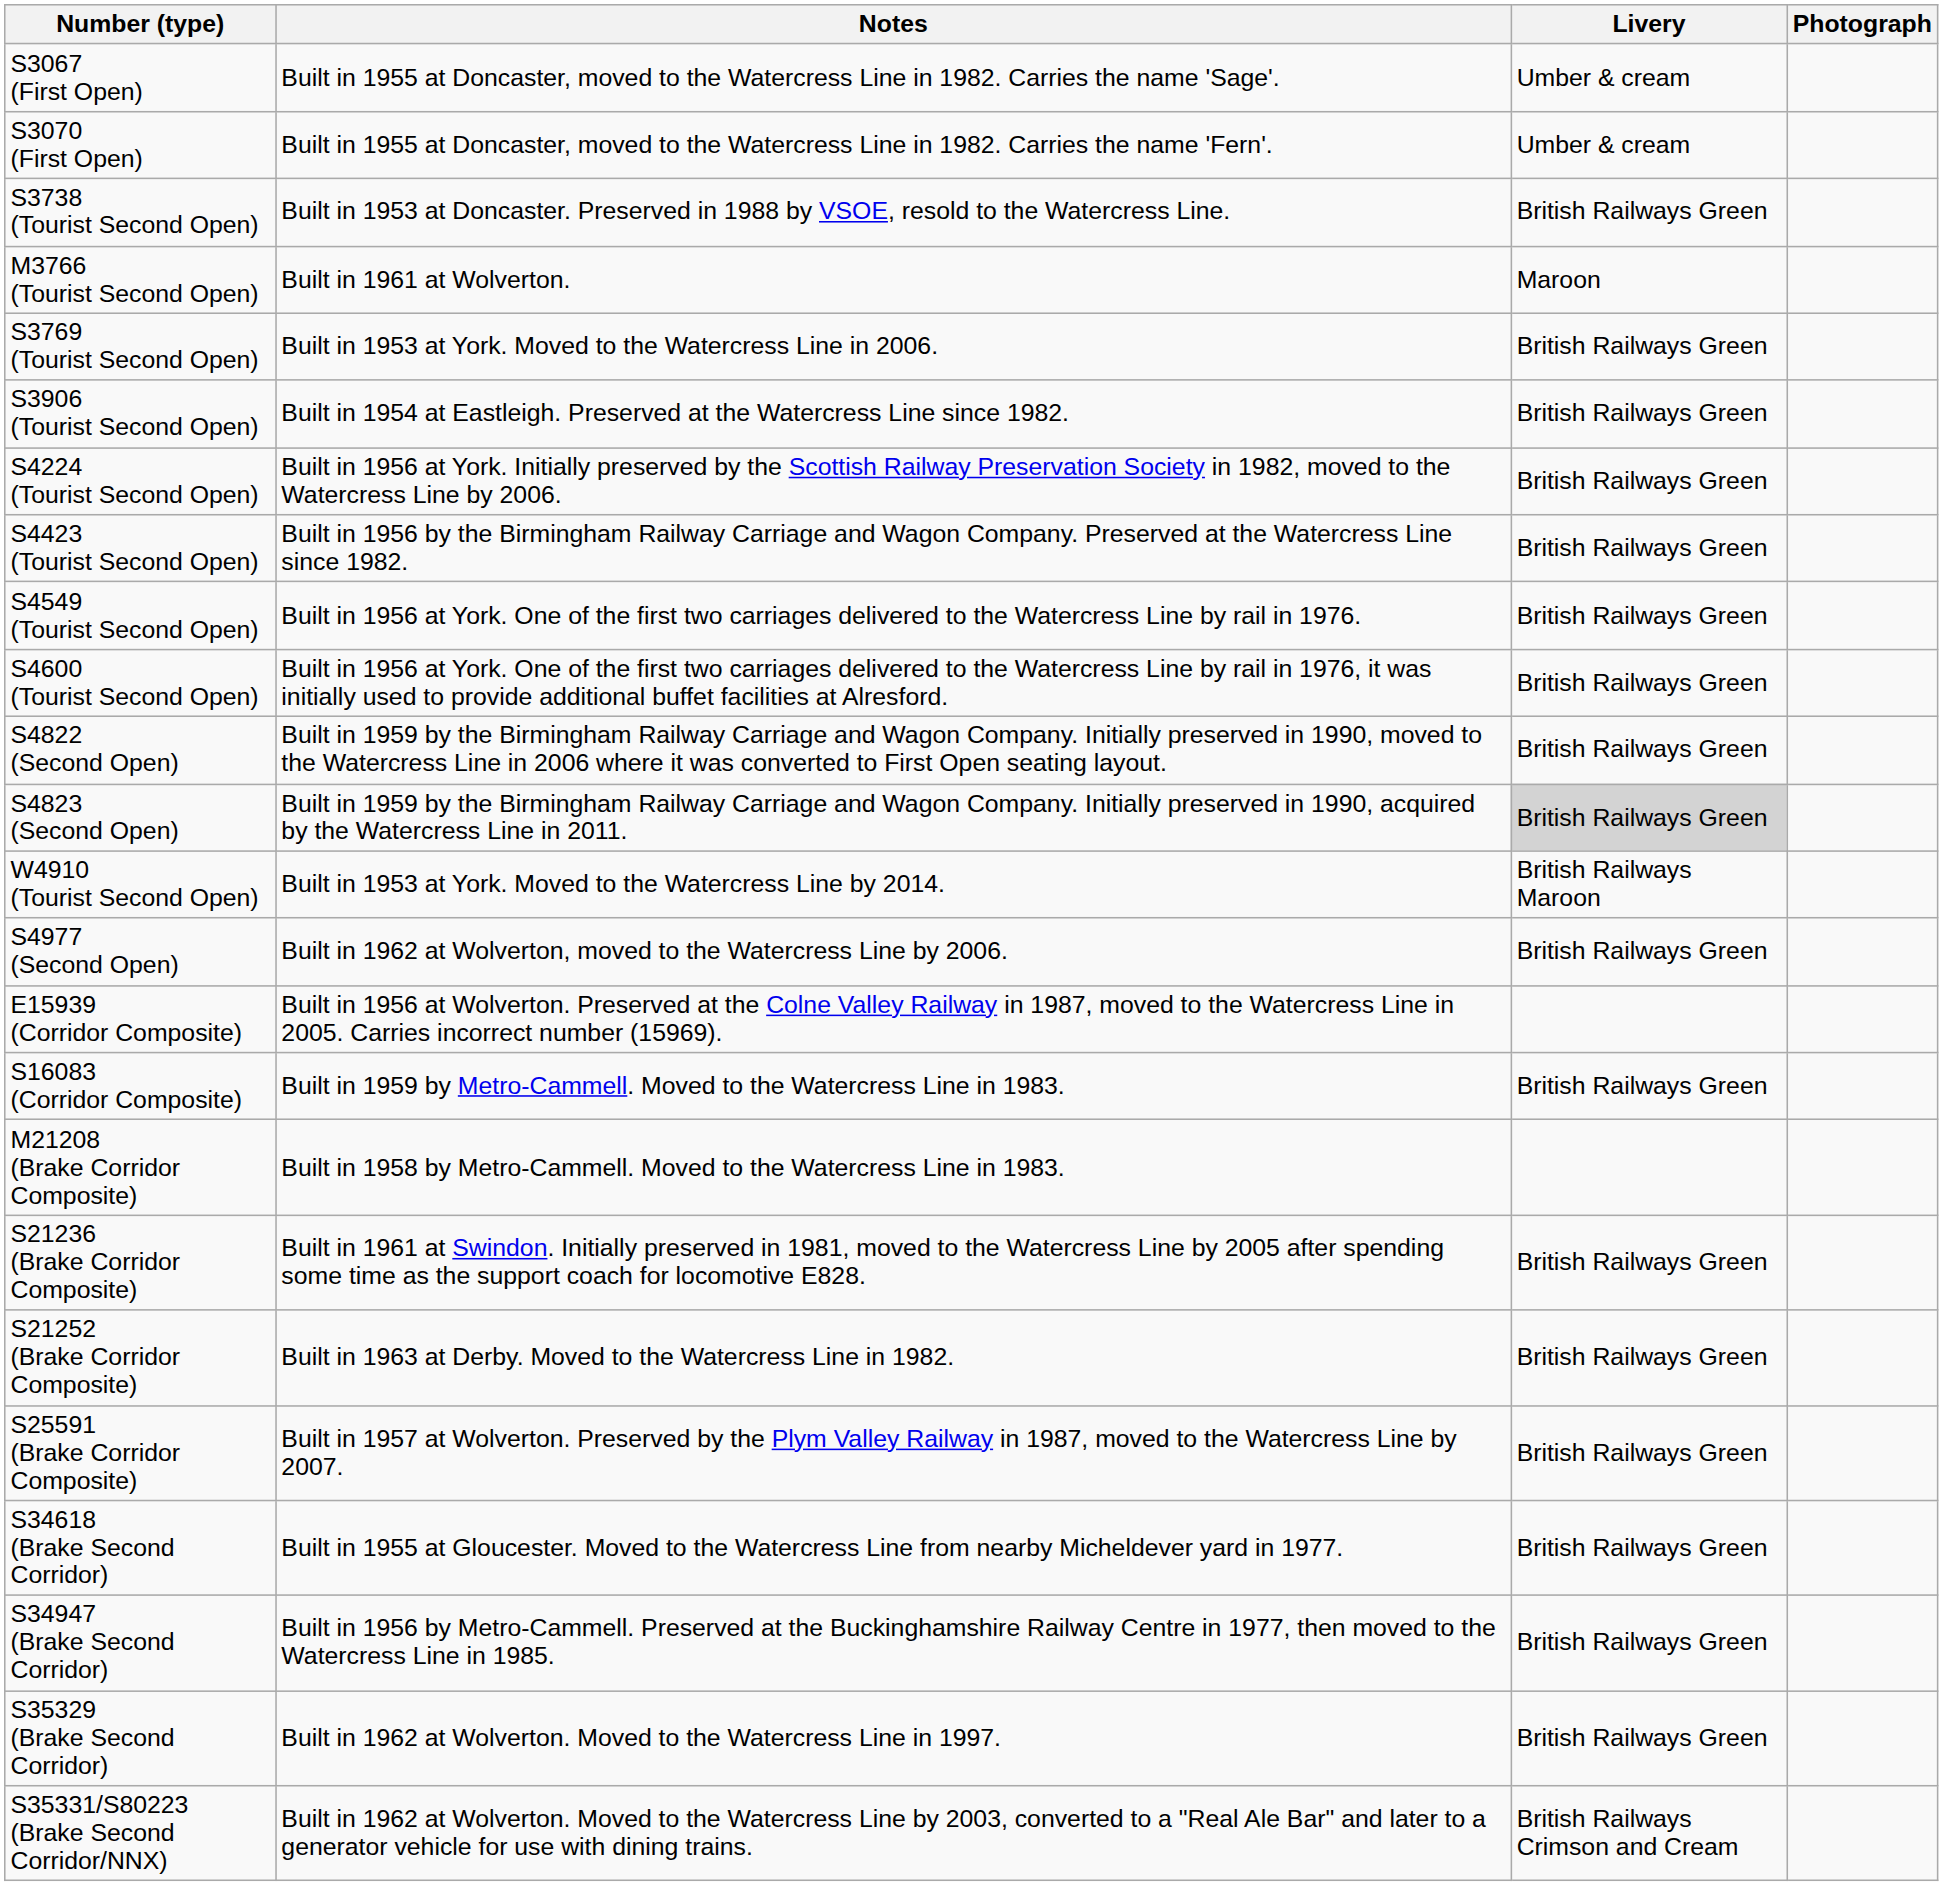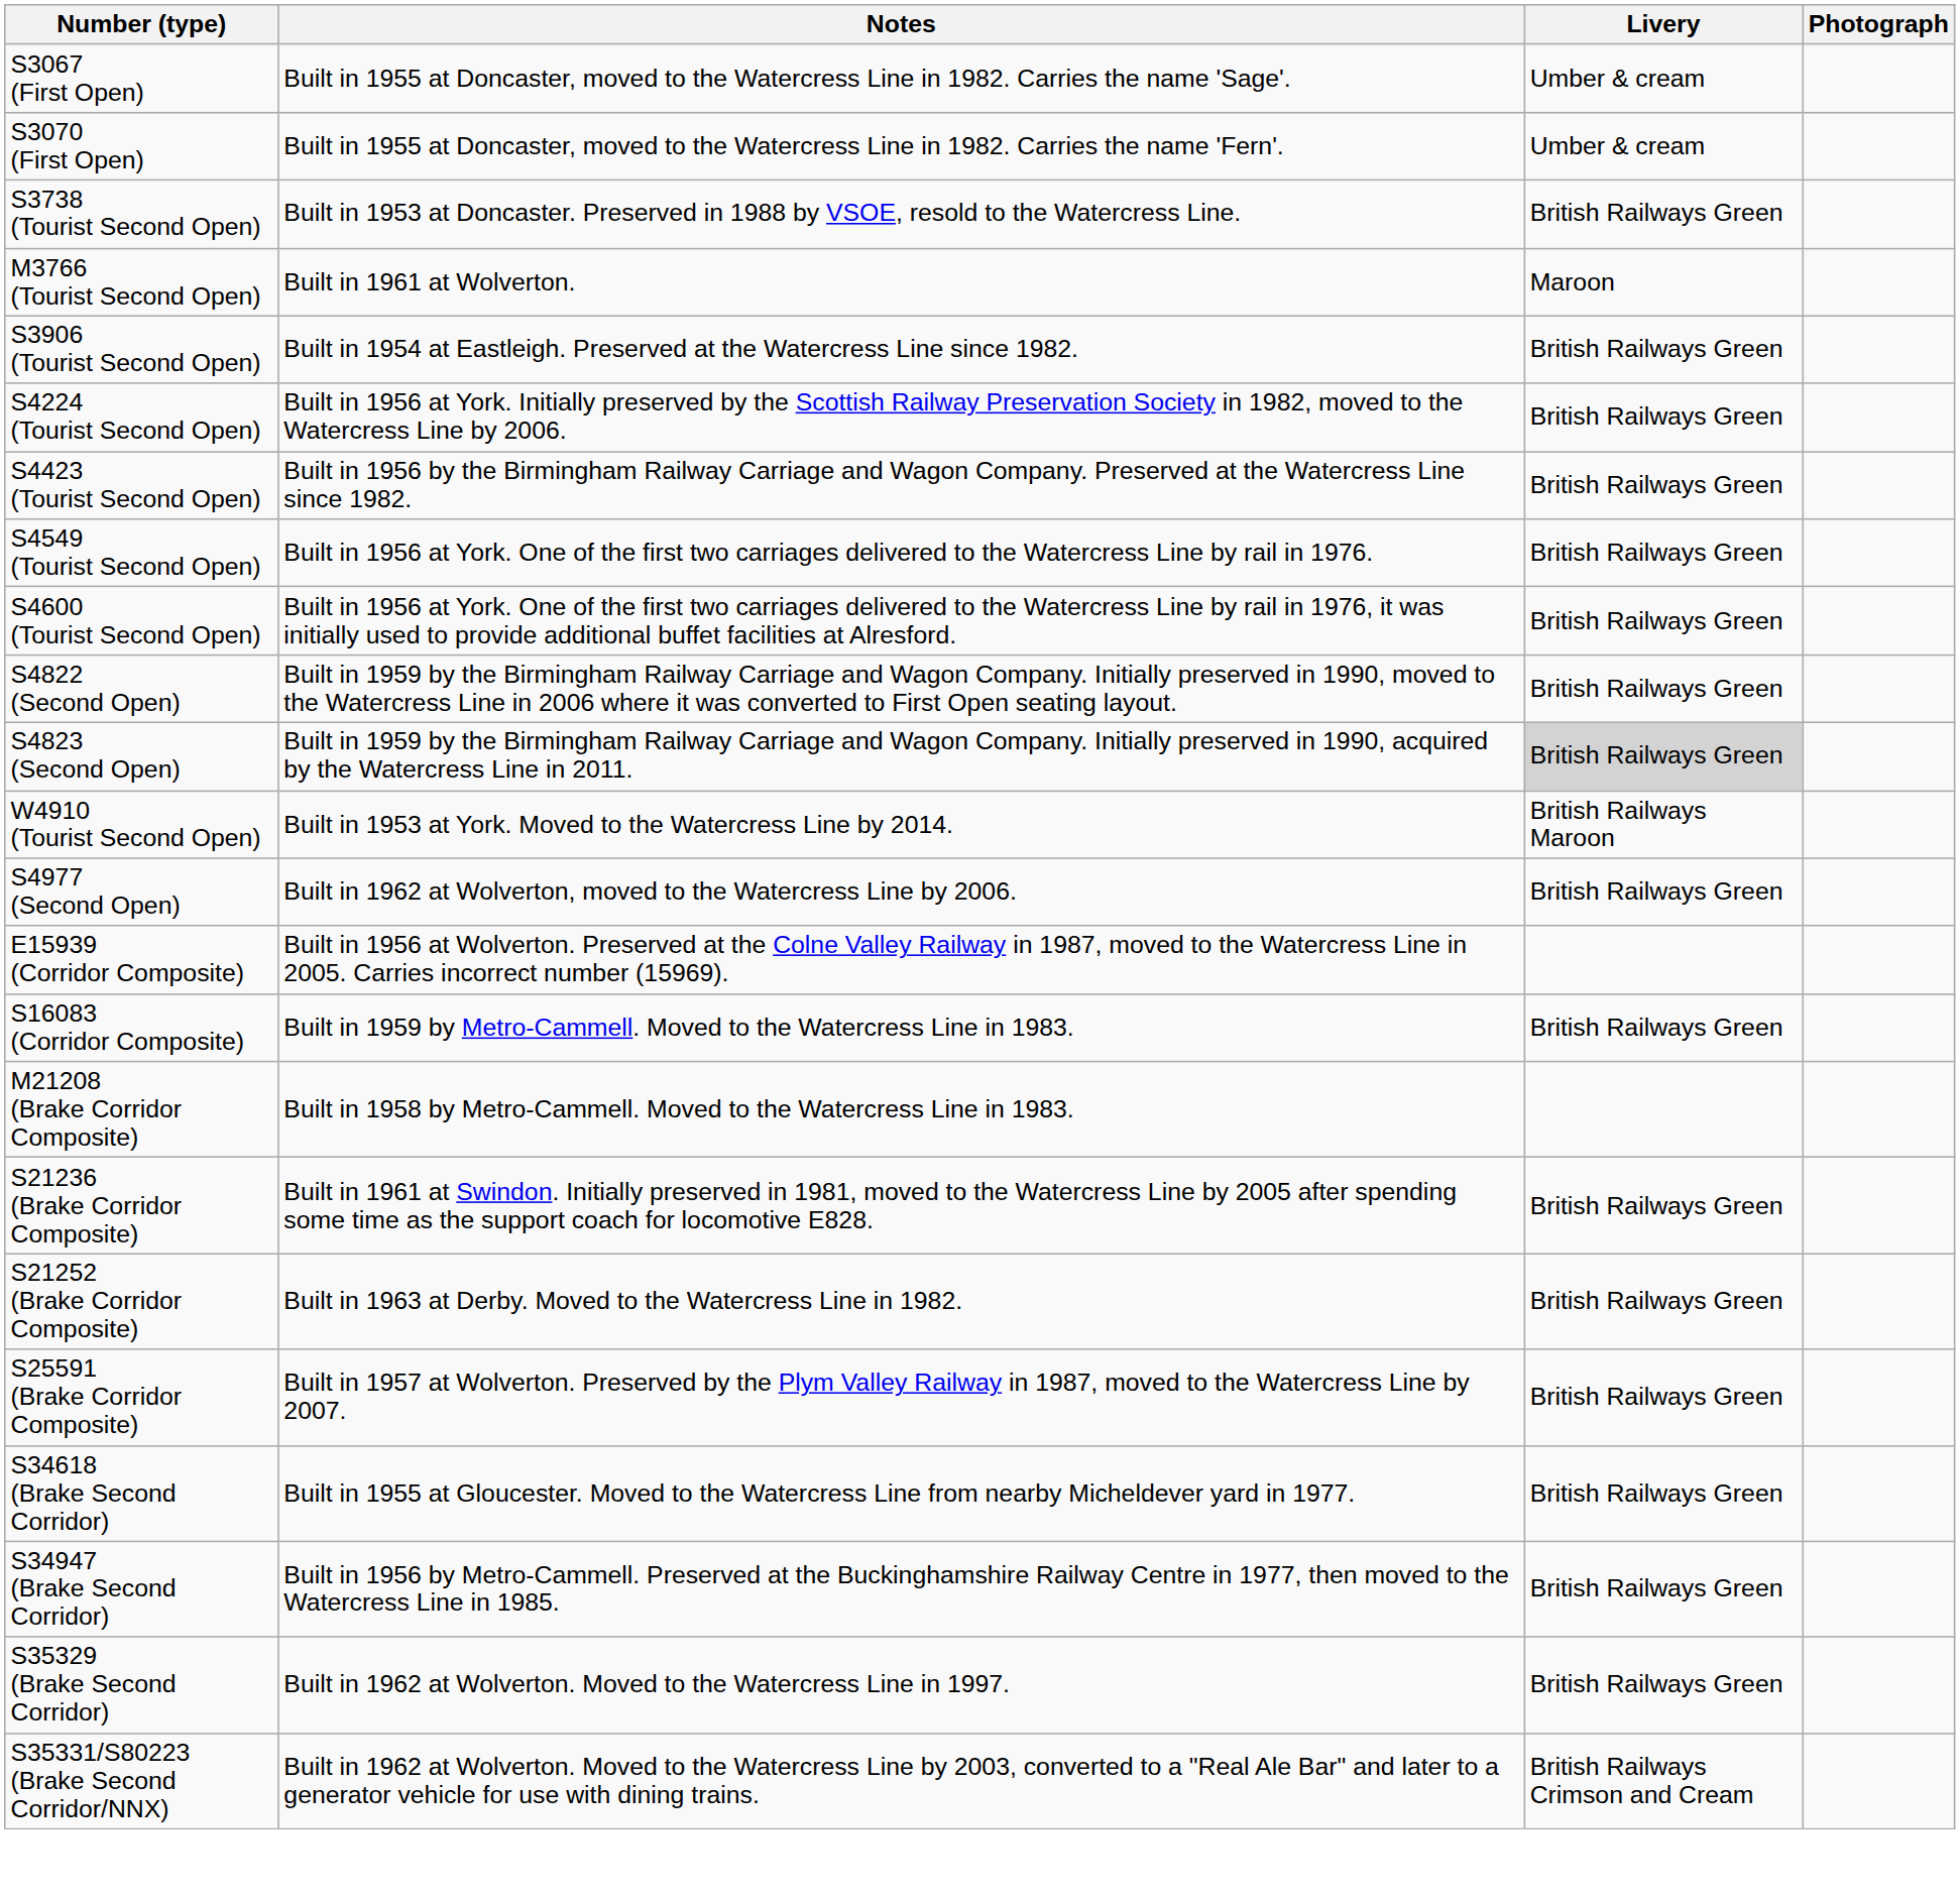- row: S3769 (Tourist Second Open) | Built in 1953 at York. Moved to the Watercress Line in 2006. | British Railways Green
